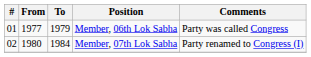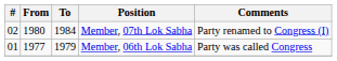rows swapped: Member, 06th Lok Sabha <-> Member, 07th Lok Sabha
